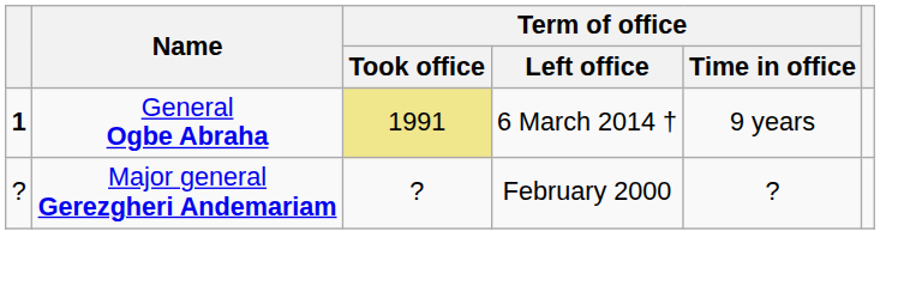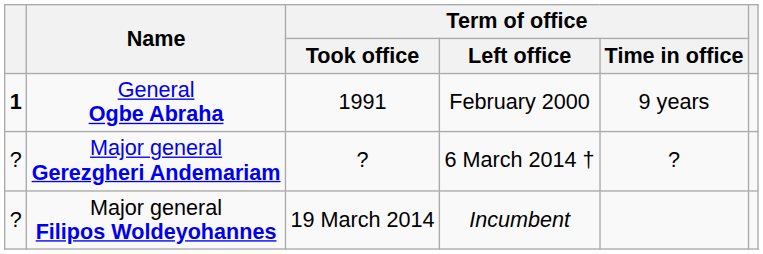General Ogbe Abraha | Term of office / Took office: khaki background -> no background
General Ogbe Abraha | Term of office / Left office: 6 March 2014 † -> February 2000
Major general Gerezgheri Andemariam | Term of office / Left office: February 2000 -> 6 March 2014 †
+ row: ? | Major general Filipos Woldeyohannes | 19 March 2014 | Incumbent
